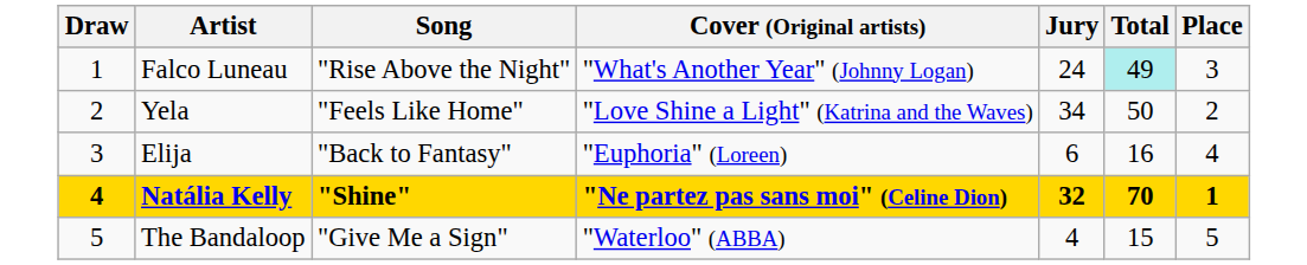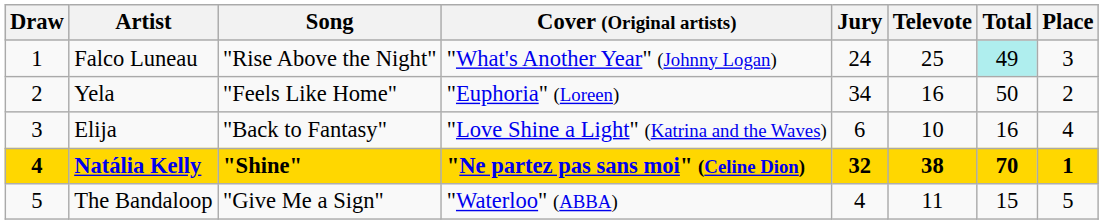+ column: Televote | 25 | 16 | 10 | 38 | 11
Yela | Cover (Original artists): "Love Shine a Light" (Katrina and the Waves) -> "Euphoria" (Loreen)
Elija | Cover (Original artists): "Euphoria" (Loreen) -> "Love Shine a Light" (Katrina and the Waves)
